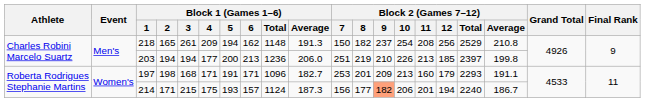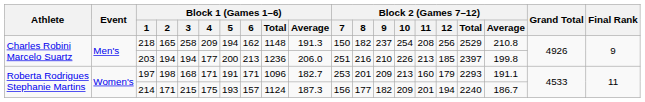218 | Block 1 (Games 1–6) / 3: 261 -> 258
203 | Block 2 (Games 7–12) / 8: 219 -> 216
214 | Block 2 (Games 7–12) / 9: lightsalmon background -> no background
214 | Block 2 (Games 7–12) / 10: 206 -> 209
